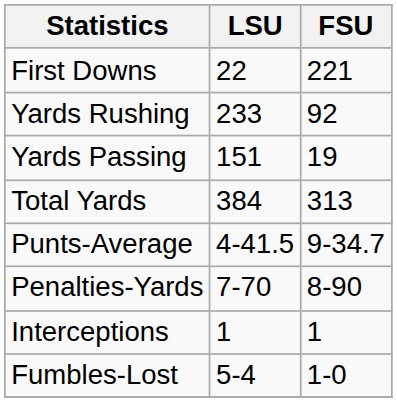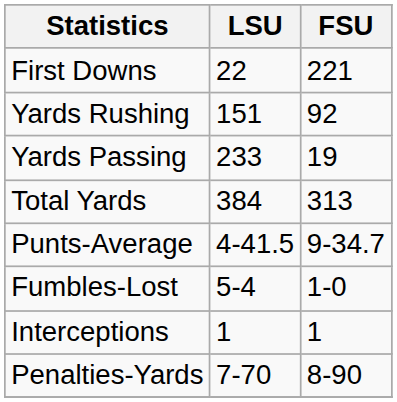Yards Rushing | LSU: 233 -> 151
Yards Passing | LSU: 151 -> 233
rows swapped: Fumbles-Lost <-> Penalties-Yards
